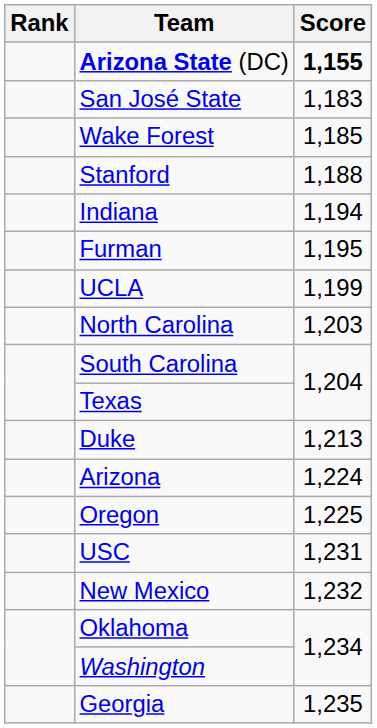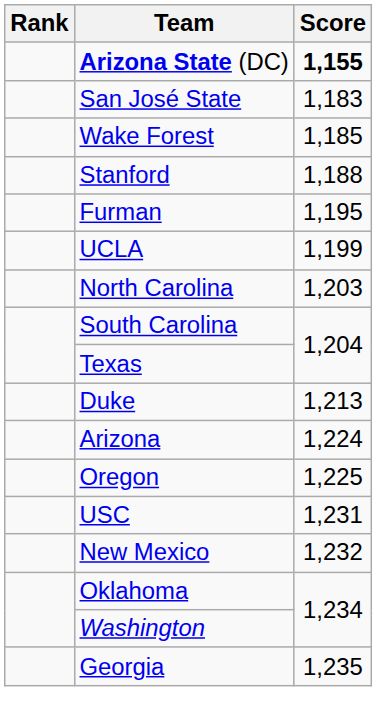- row: Indiana | 1,194
